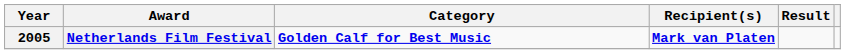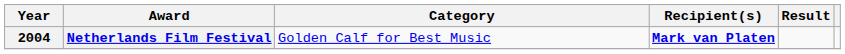Netherlands Film Festival | Year: 2005 -> 2004
Netherlands Film Festival | Category: bold -> normal
